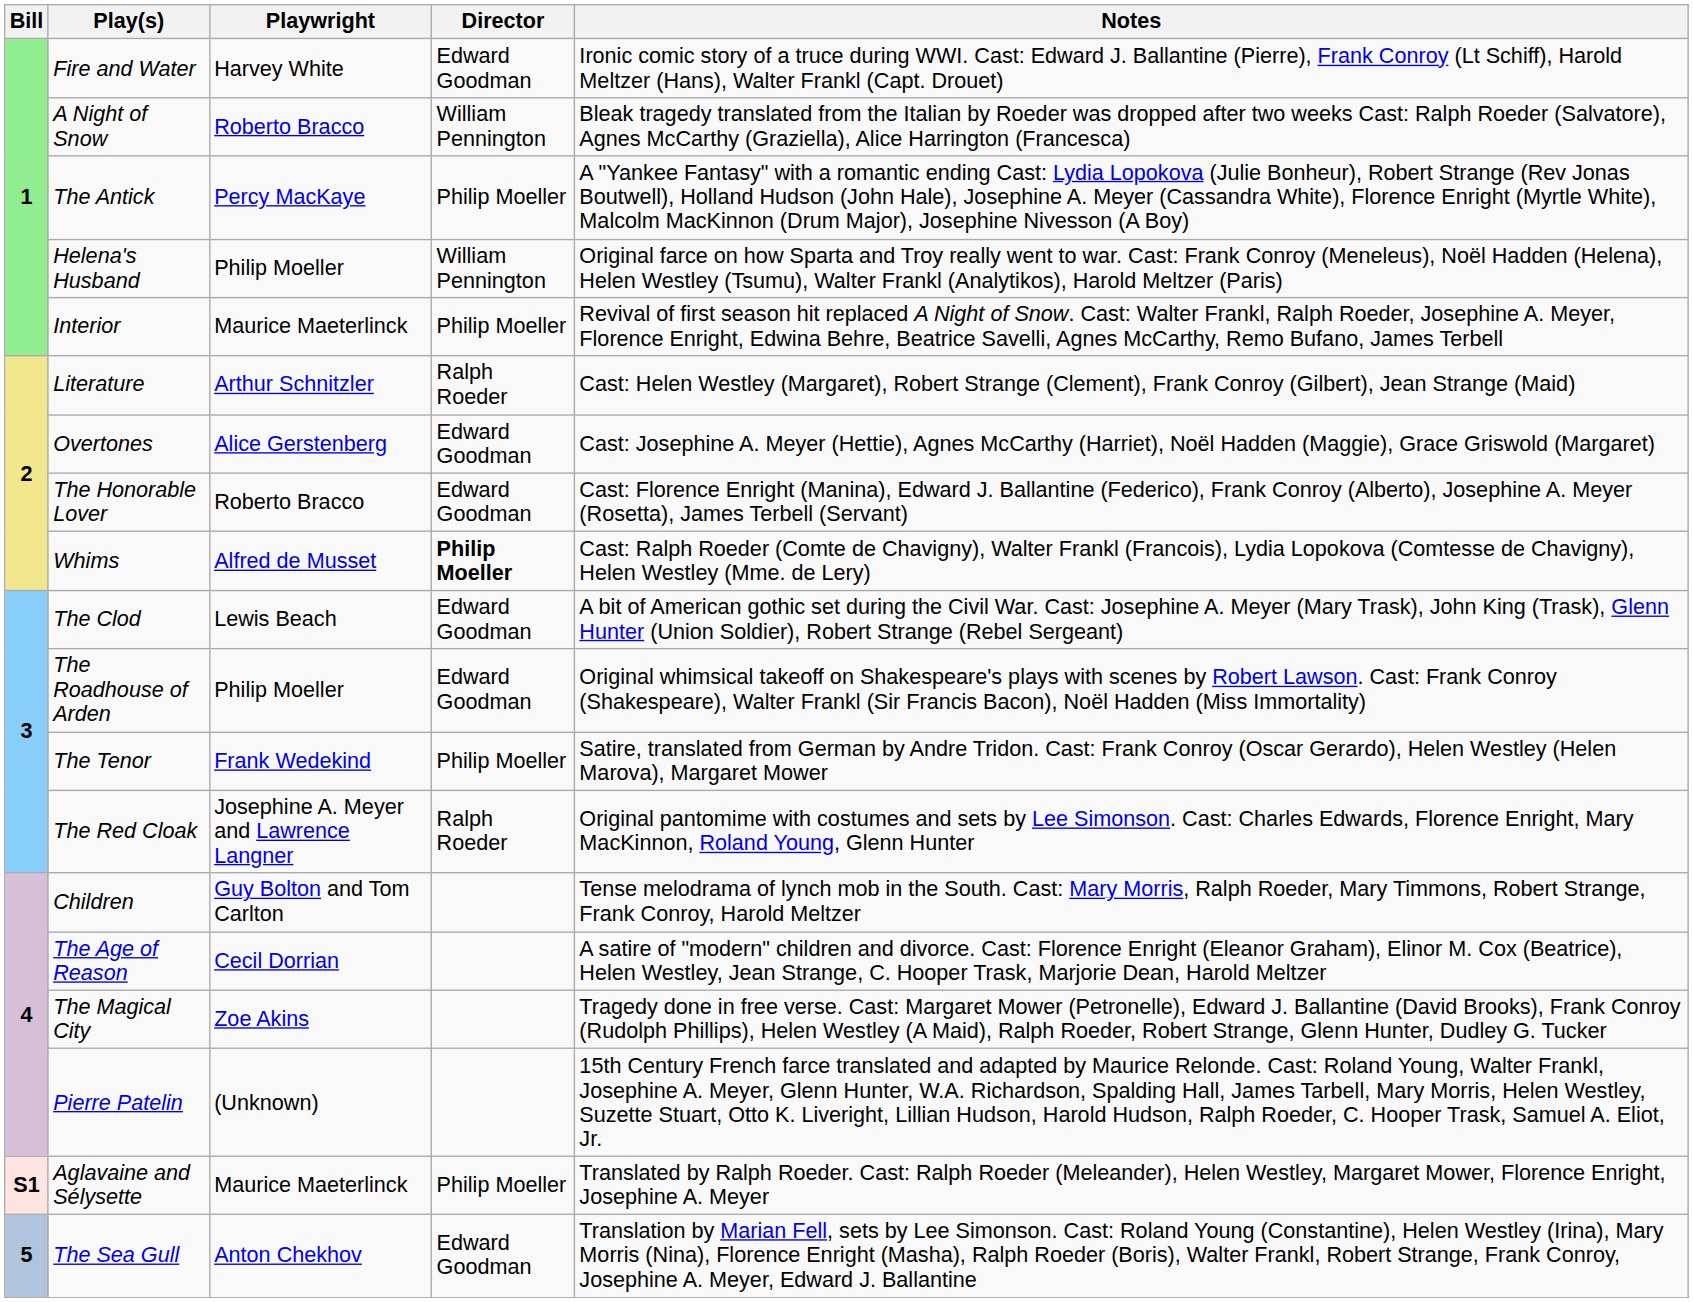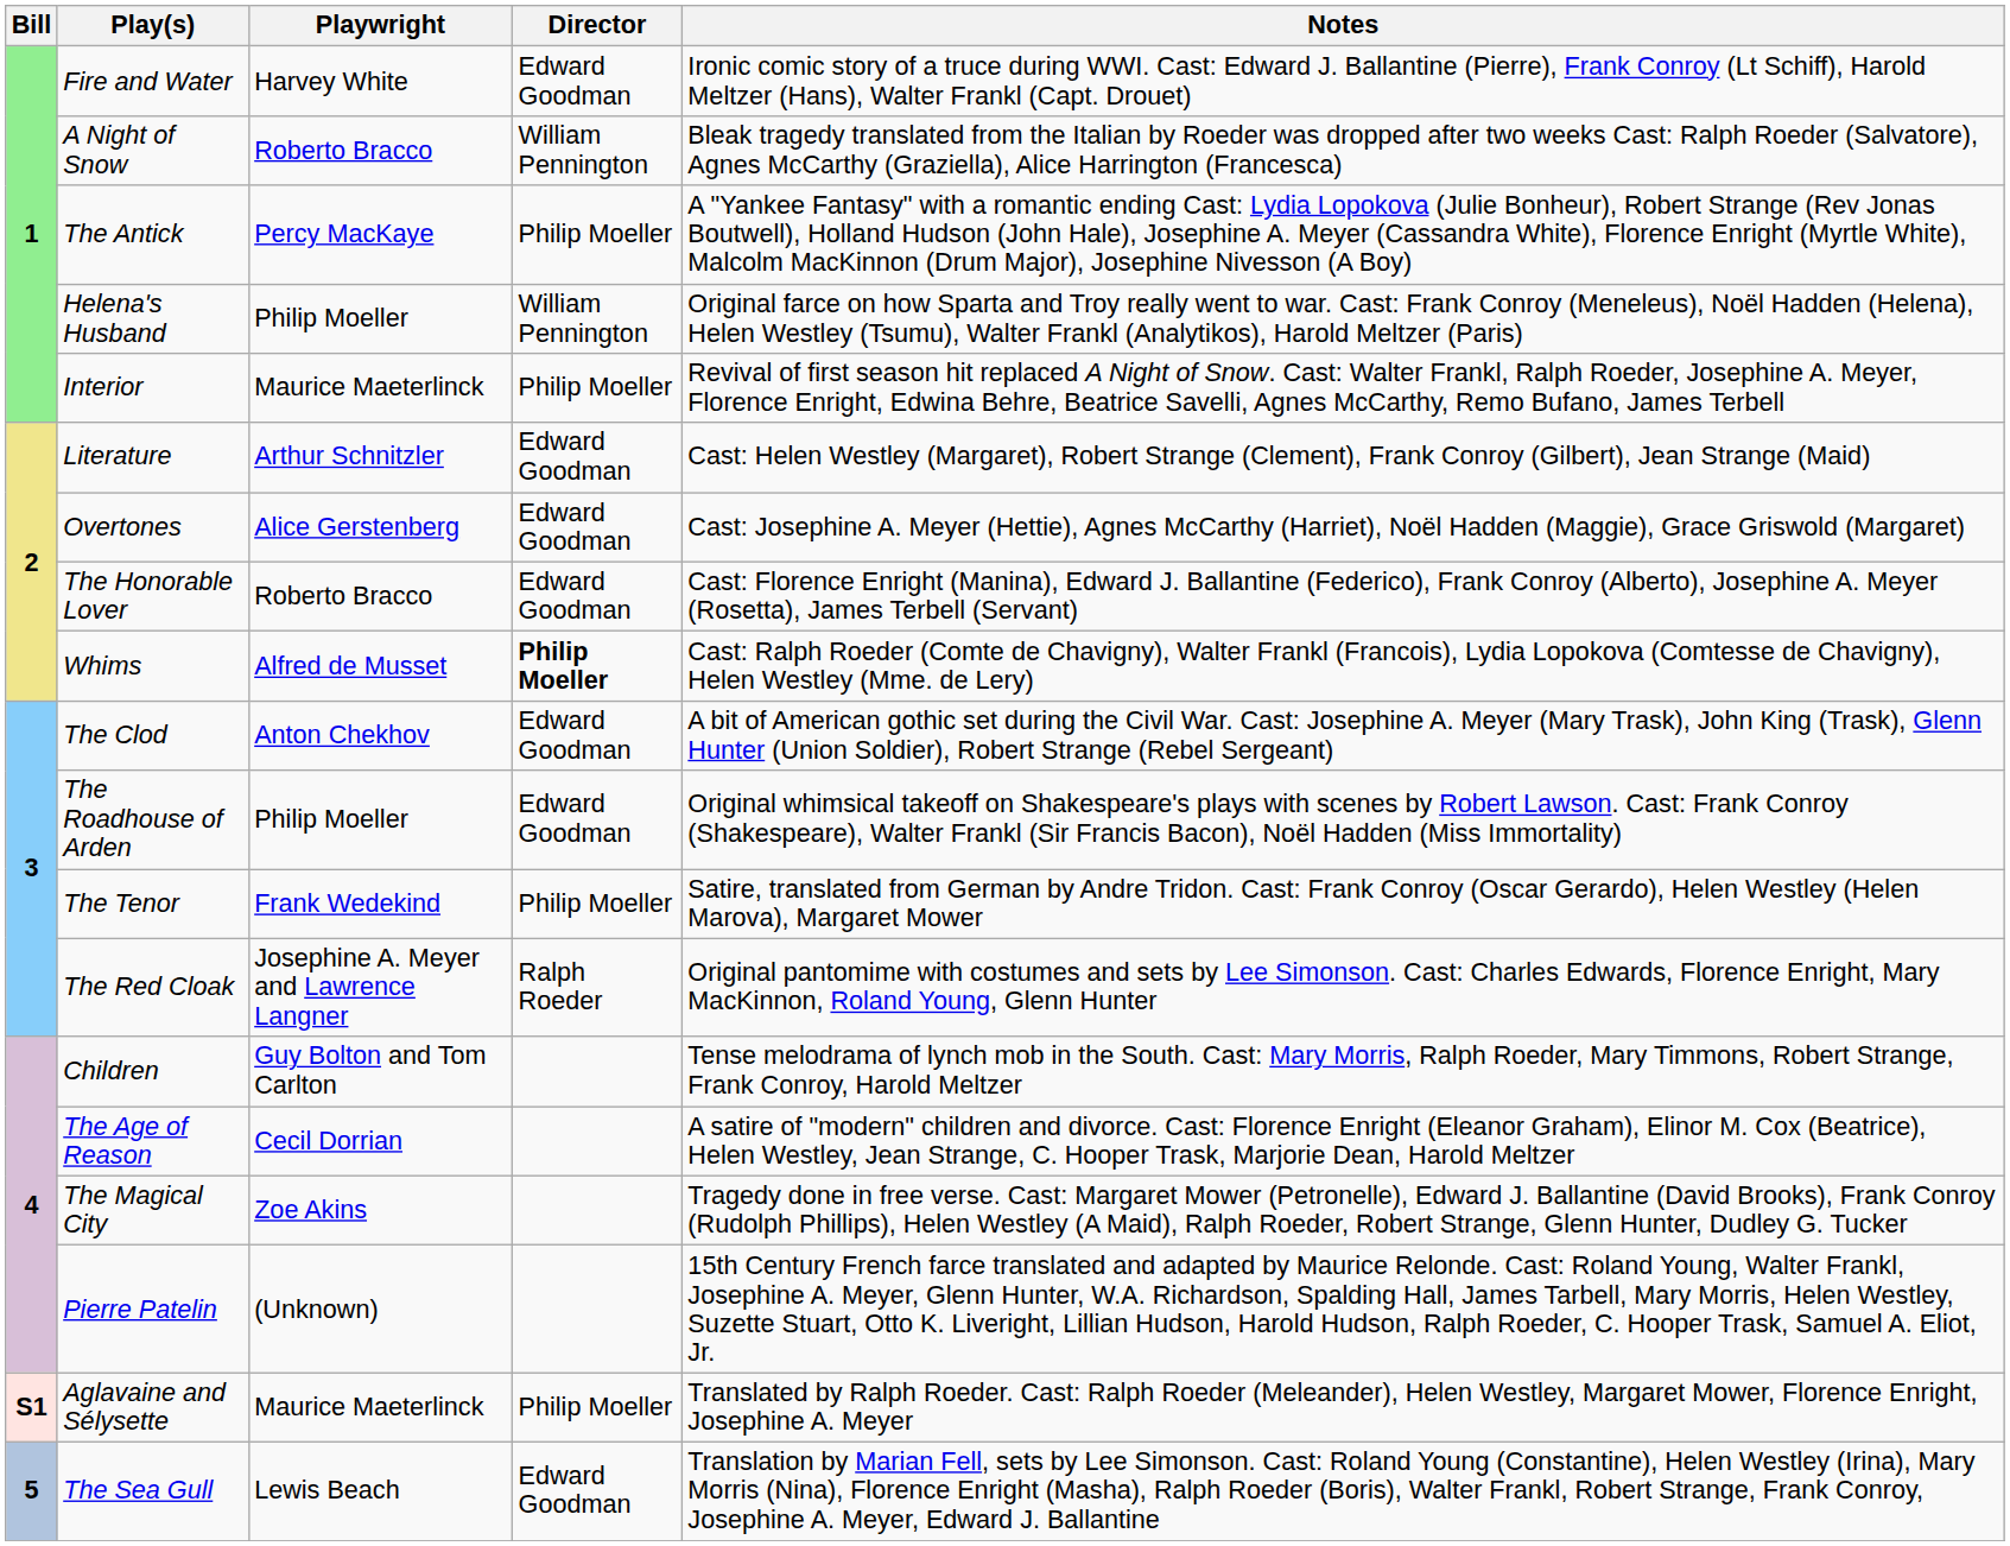Literature | Director: Ralph Roeder -> Edward Goodman
The Clod | Playwright: Lewis Beach -> Anton Chekhov
The Sea Gull | Playwright: Anton Chekhov -> Lewis Beach
